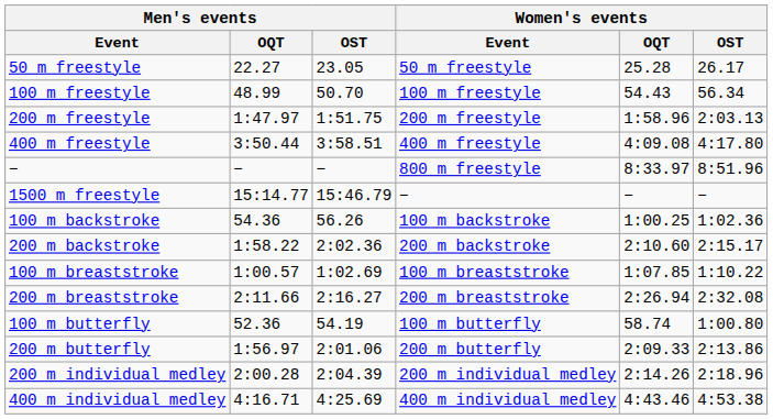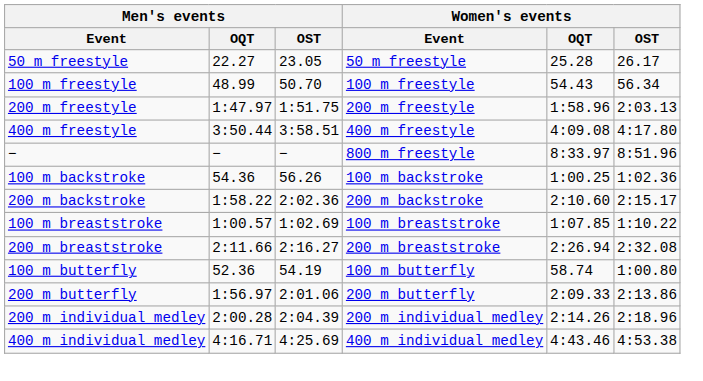- row: 1500 m freestyle | 15:14.77 | 15:46.79 | − | − | −
